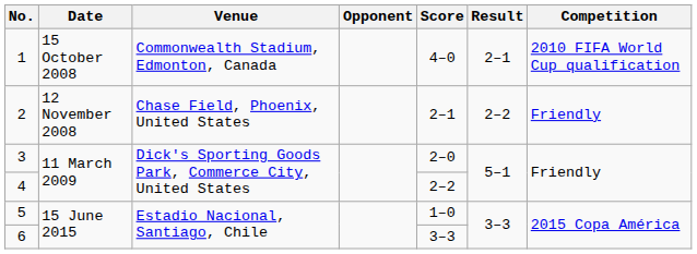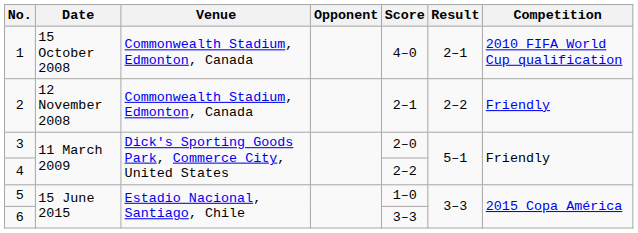2 | Venue: Chase Field, Phoenix, United States -> Commonwealth Stadium, Edmonton, Canada
